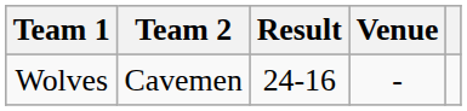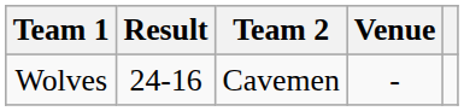columns swapped: Result <-> Team 2
